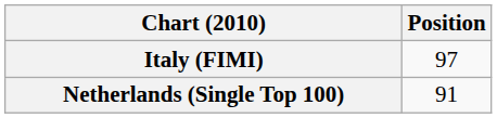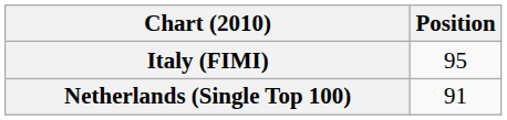Italy (FIMI) | Position: 97 -> 95
